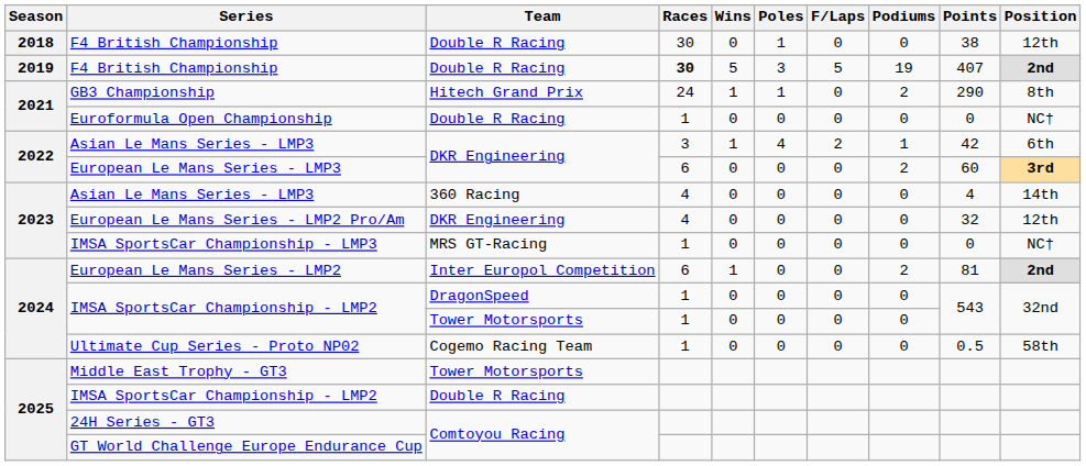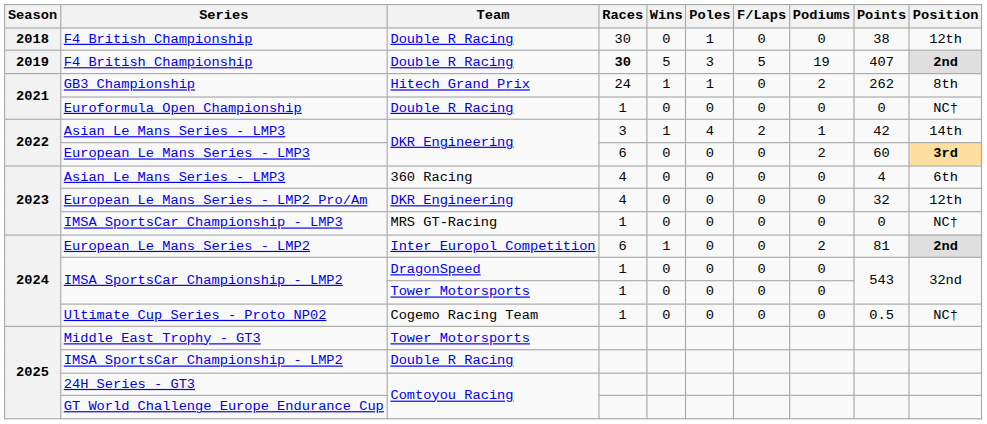GB3 Championship | Points: 290 -> 262
2022 / Asian Le Mans Series - LMP3 | Position: 6th -> 14th
2023 / Asian Le Mans Series - LMP3 | Position: 14th -> 6th
Ultimate Cup Series - Proto NP02 | Position: 58th -> NC†
